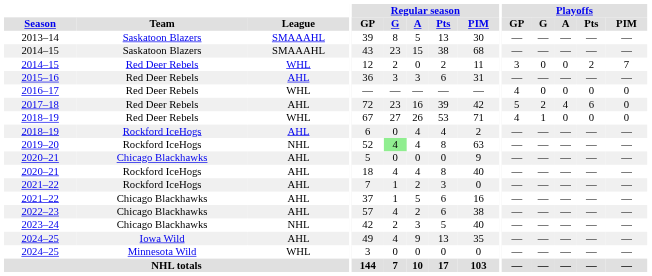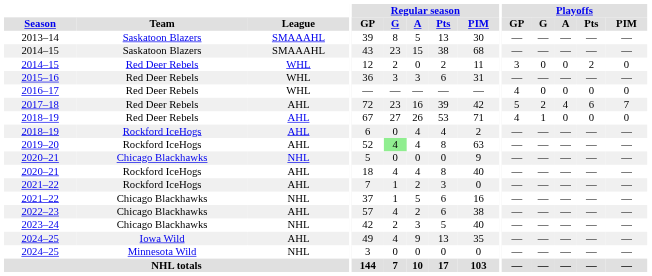2014–15 / Red Deer Rebels | Playoffs / PIM: 7 -> 0
2015–16 | League: AHL -> WHL
2017–18 | Playoffs / PIM: 0 -> 7
2018–19 / Red Deer Rebels | League: WHL -> AHL
2019–20 | League: NHL -> AHL
2020–21 / Chicago Blackhawks | League: AHL -> NHL
2021–22 / Chicago Blackhawks | League: AHL -> NHL
2024–25 / Minnesota Wild | League: WHL -> NHL
